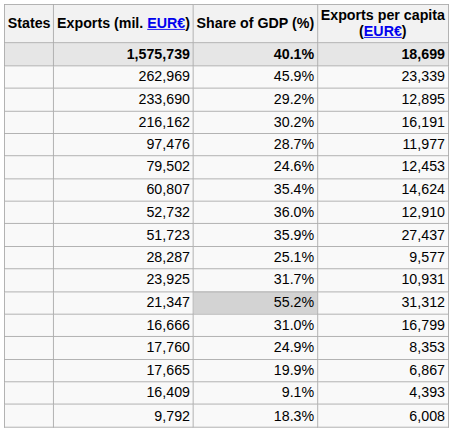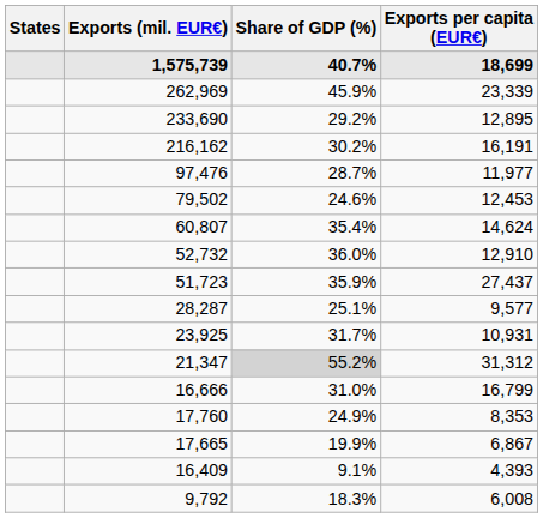1,575,739 | Share of GDP (%): 40.1% -> 40.7%
